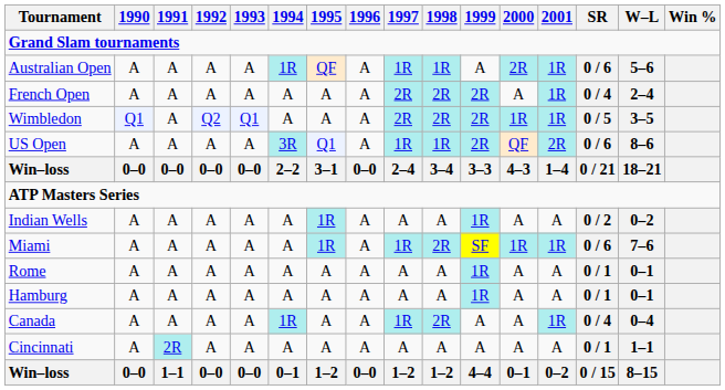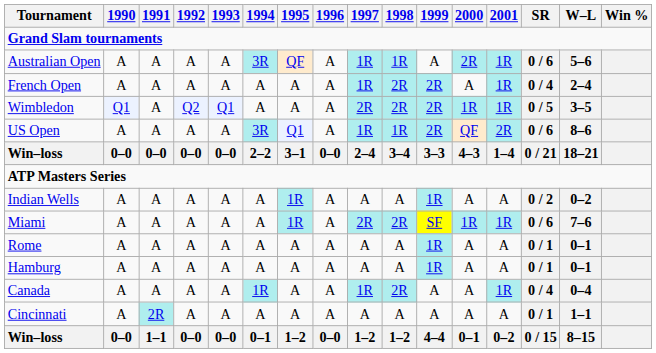Australian Open | 1994: 1R -> 3R
French Open | 1997: 2R -> 1R
Miami | 1997: 1R -> 2R
